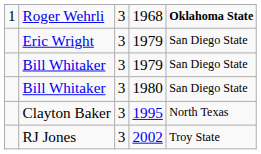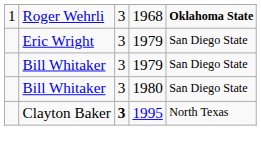Clayton Baker | column 3: normal -> bold
- row: RJ Jones | 3 | 2002 | Troy State
